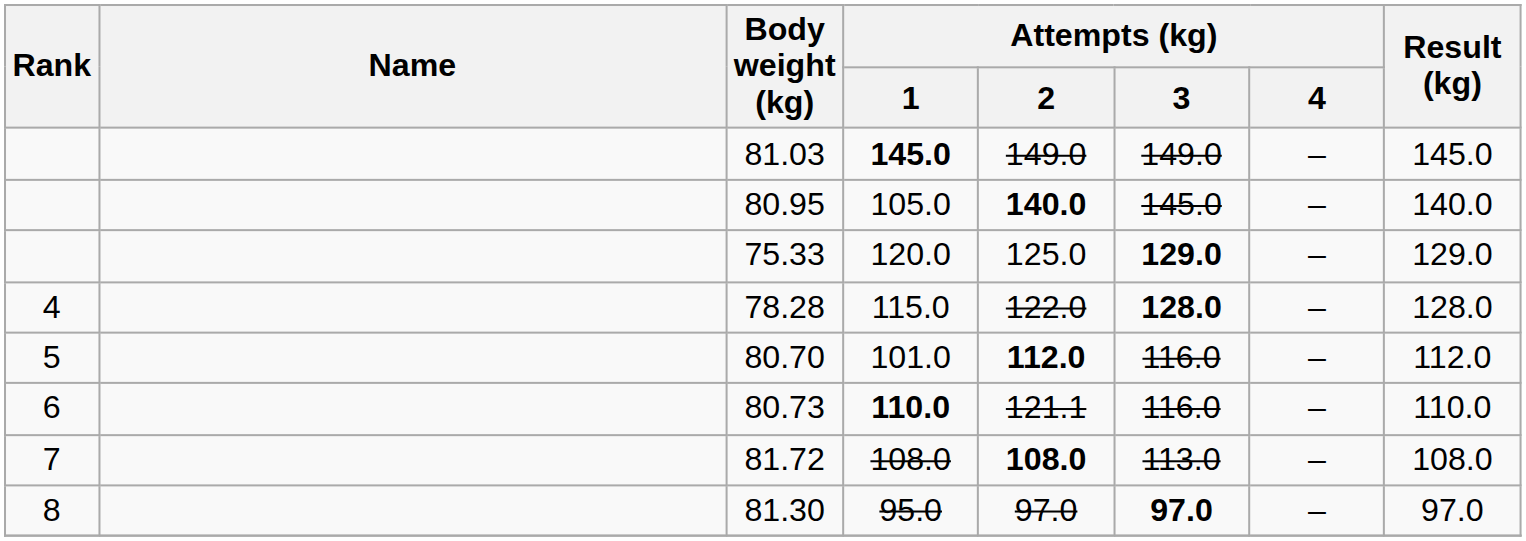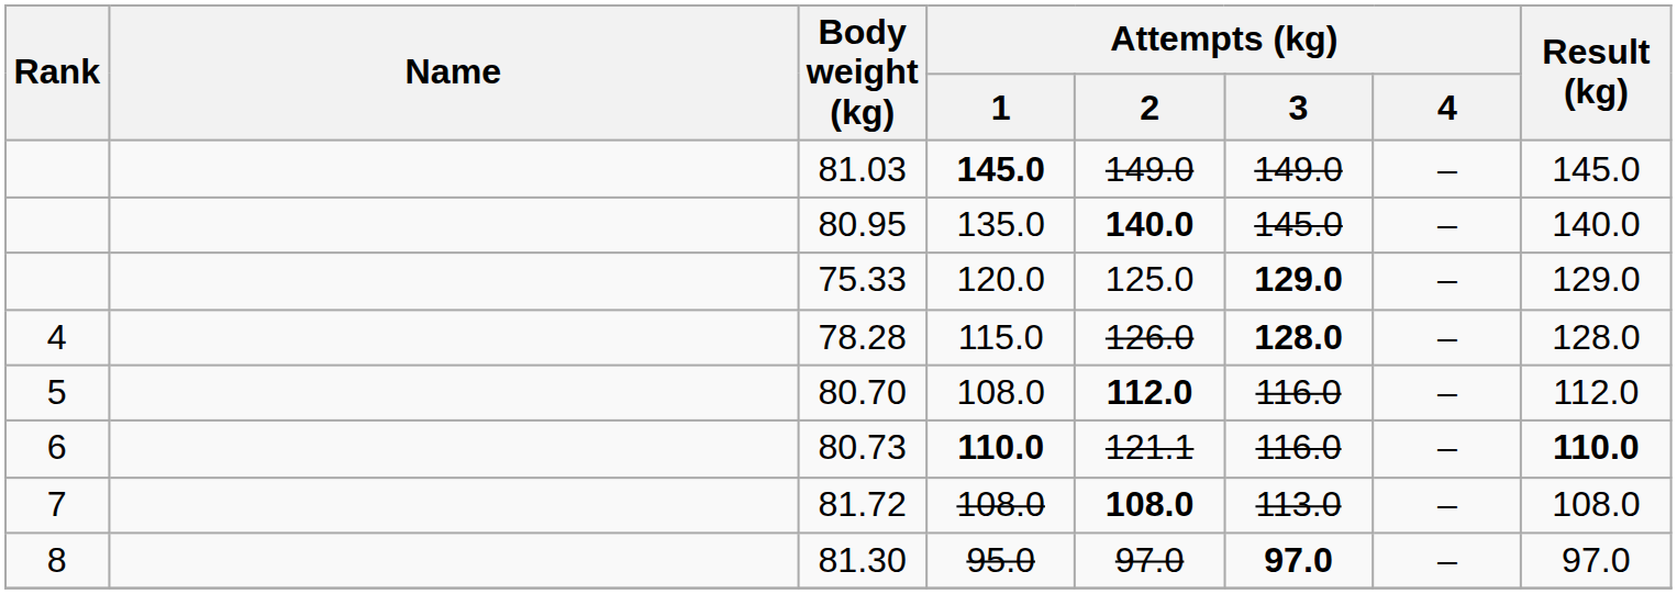80.95 | Attempts (kg) / 1: 105.0 -> 135.0
78.28 | Attempts (kg) / 2: 122.0 -> 126.0
80.70 | Attempts (kg) / 1: 101.0 -> 108.0
80.73 | Result (kg): normal -> bold
